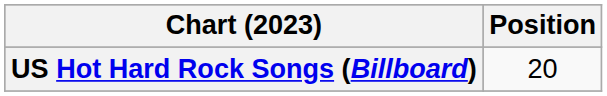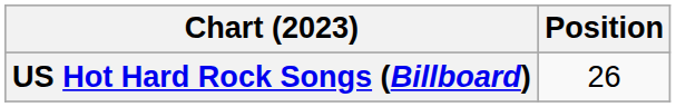US Hot Hard Rock Songs (Billboard) | Position: 20 -> 26
